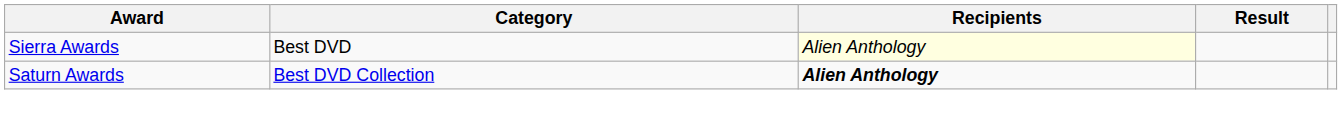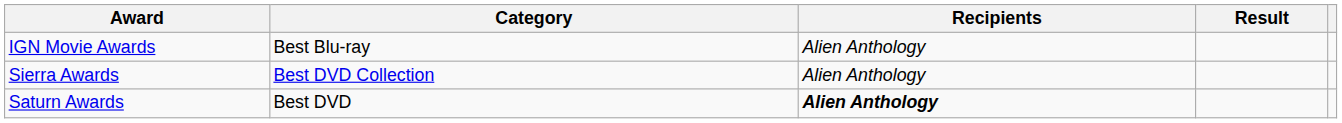+ row: IGN Movie Awards | Best Blu-ray | Alien Anthology
Sierra Awards | Category: Best DVD -> Best DVD Collection
Sierra Awards | Recipients: lightyellow background -> no background
Saturn Awards | Category: Best DVD Collection -> Best DVD
